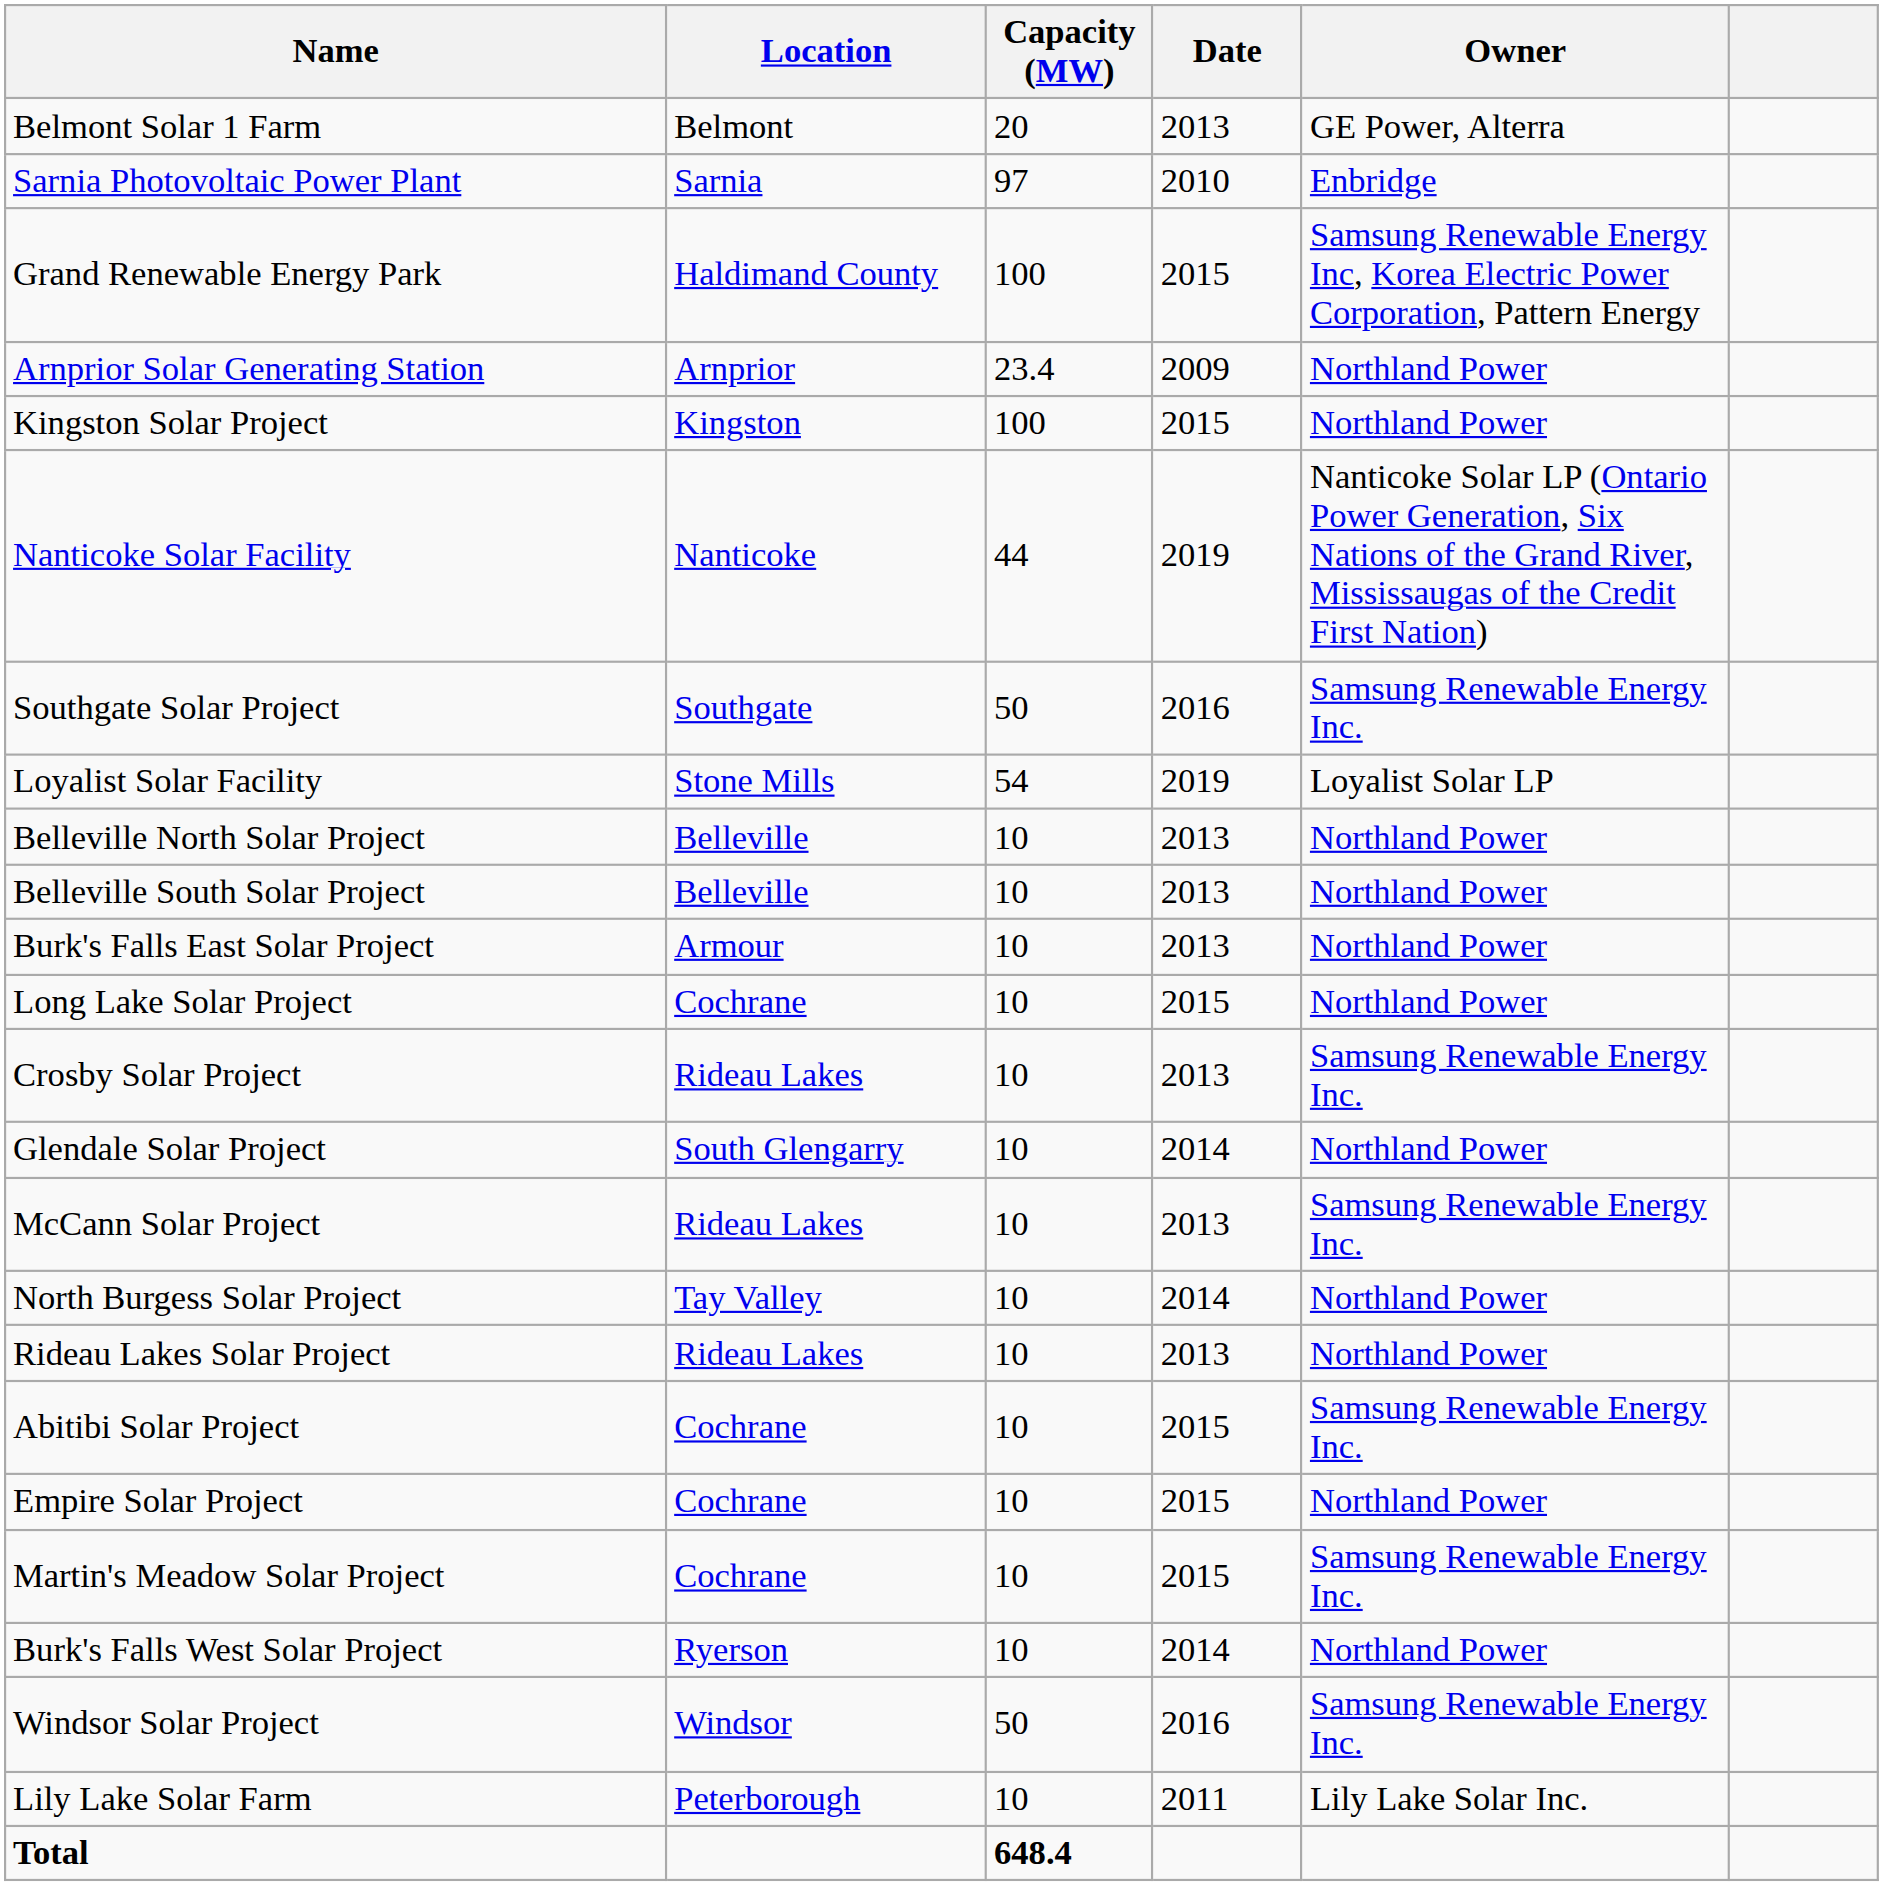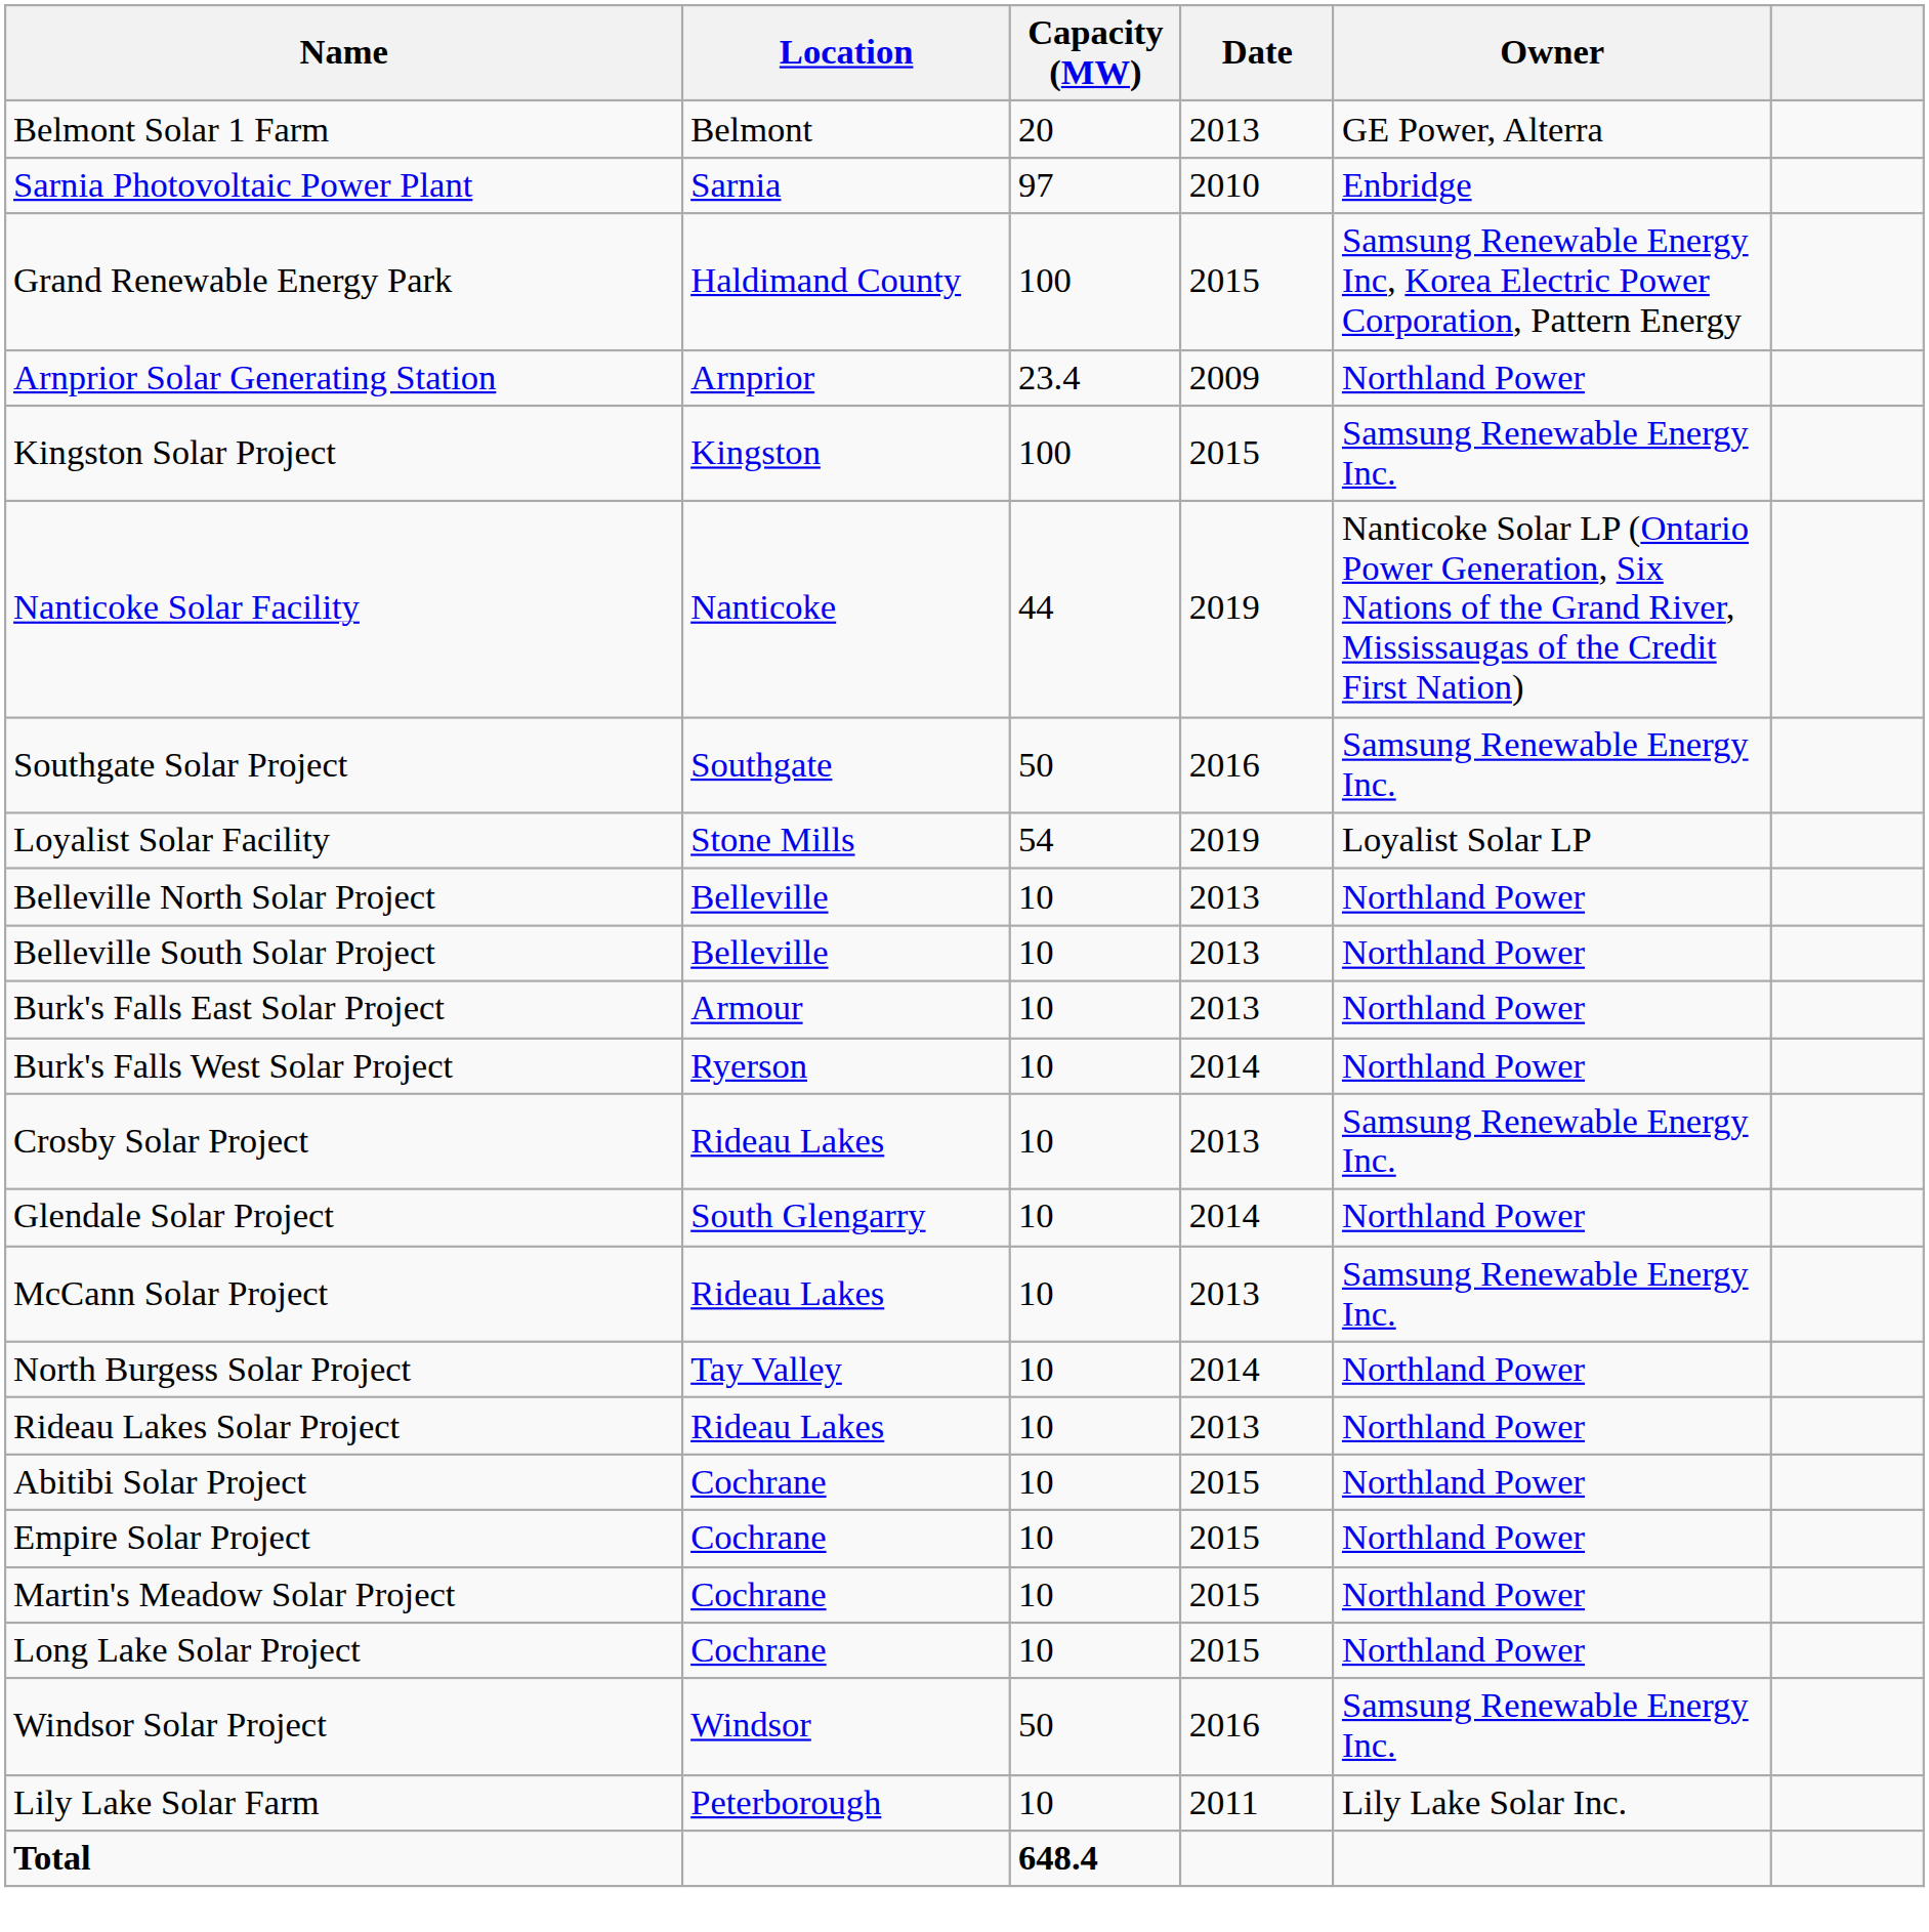Kingston Solar Project | Owner: Northland Power -> Samsung Renewable Energy Inc.
rows swapped: Burk's Falls West Solar Project <-> Long Lake Solar Project
Abitibi Solar Project | Owner: Samsung Renewable Energy Inc. -> Northland Power
Martin's Meadow Solar Project | Owner: Samsung Renewable Energy Inc. -> Northland Power
